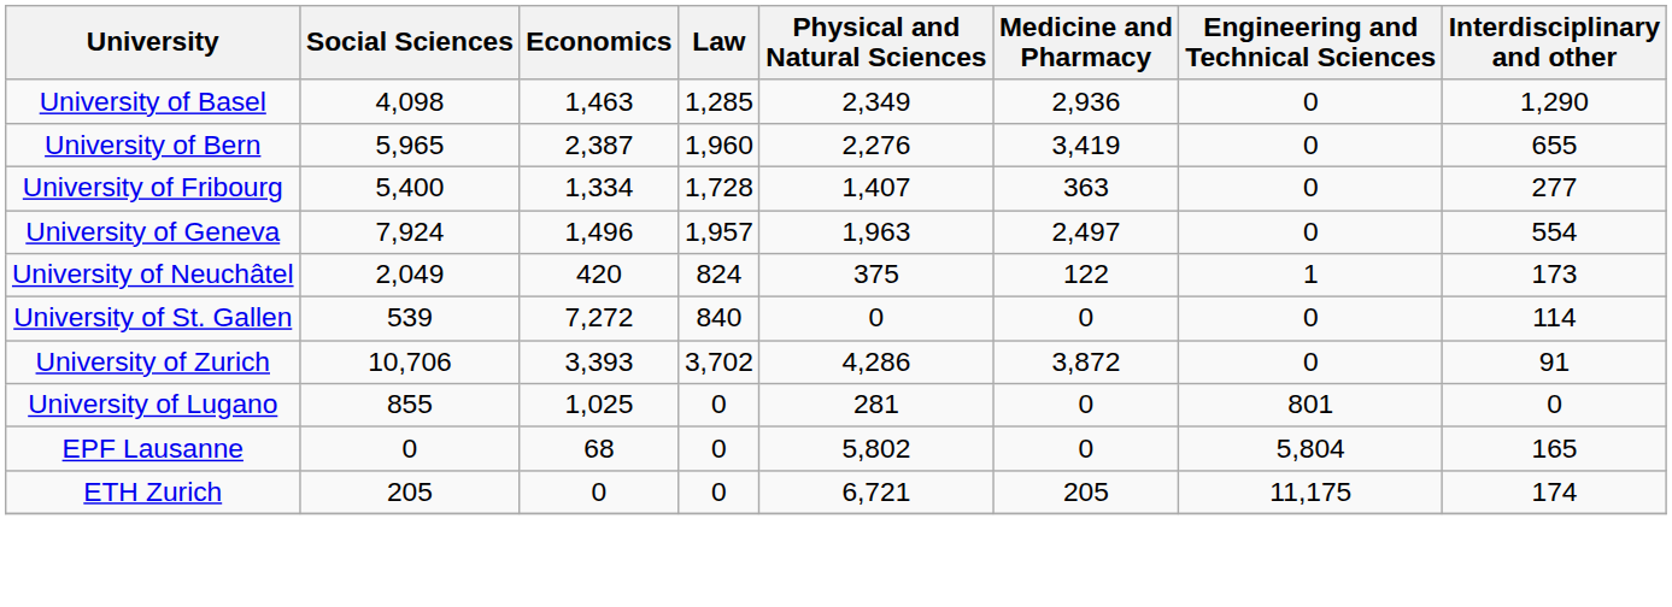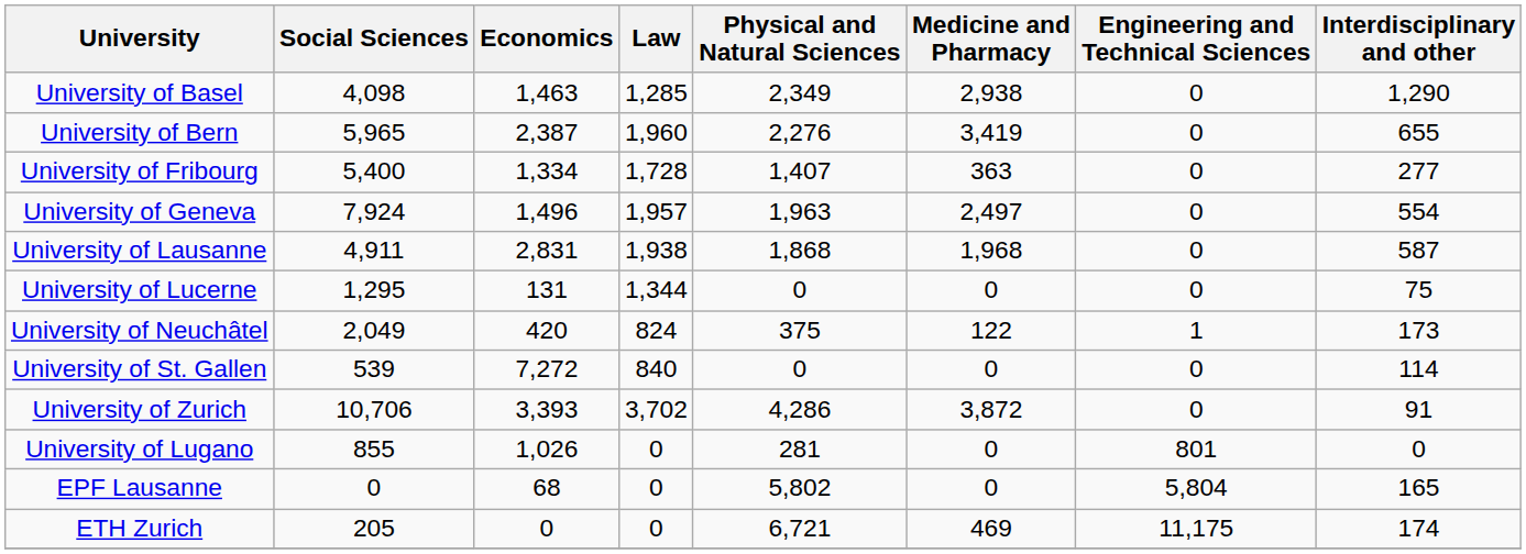University of Basel | Medicine and Pharmacy: 2,936 -> 2,938
+ row: University of Lausanne | 4,911 | 2,831 | 1,938 | 1,868 | 1,968 | 0 | 587
+ row: University of Lucerne | 1,295 | 131 | 1,344 | 0 | 0 | 0 | 75
University of Lugano | Economics: 1,025 -> 1,026
ETH Zurich | Medicine and Pharmacy: 205 -> 469
